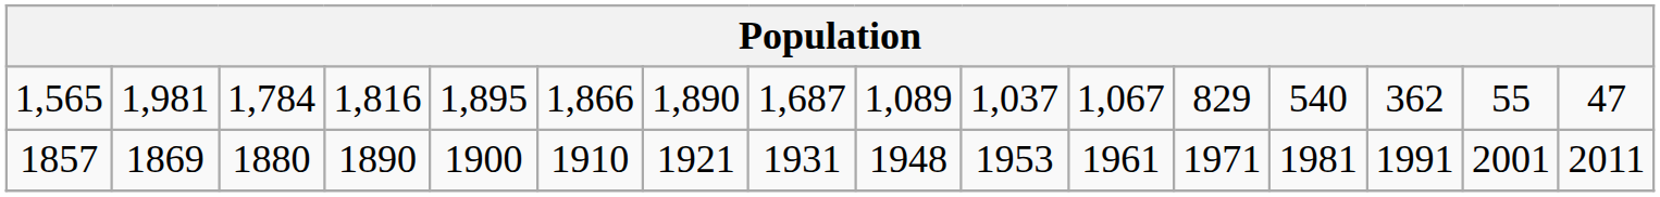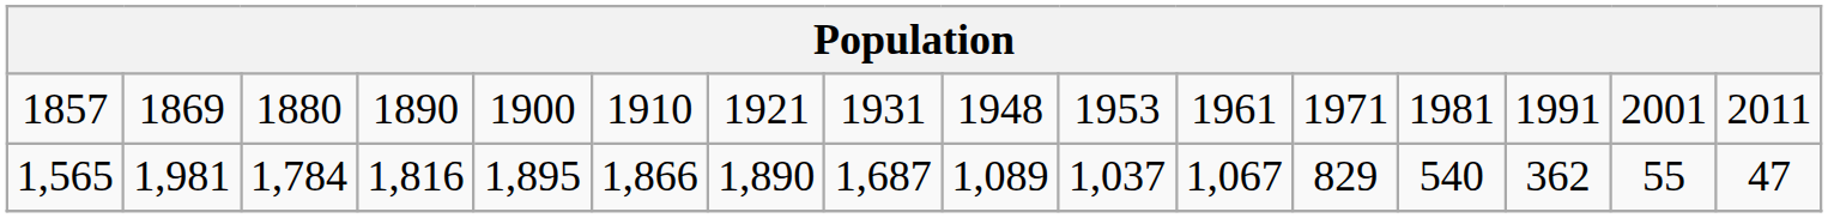rows swapped: 1857 <-> 1,565
